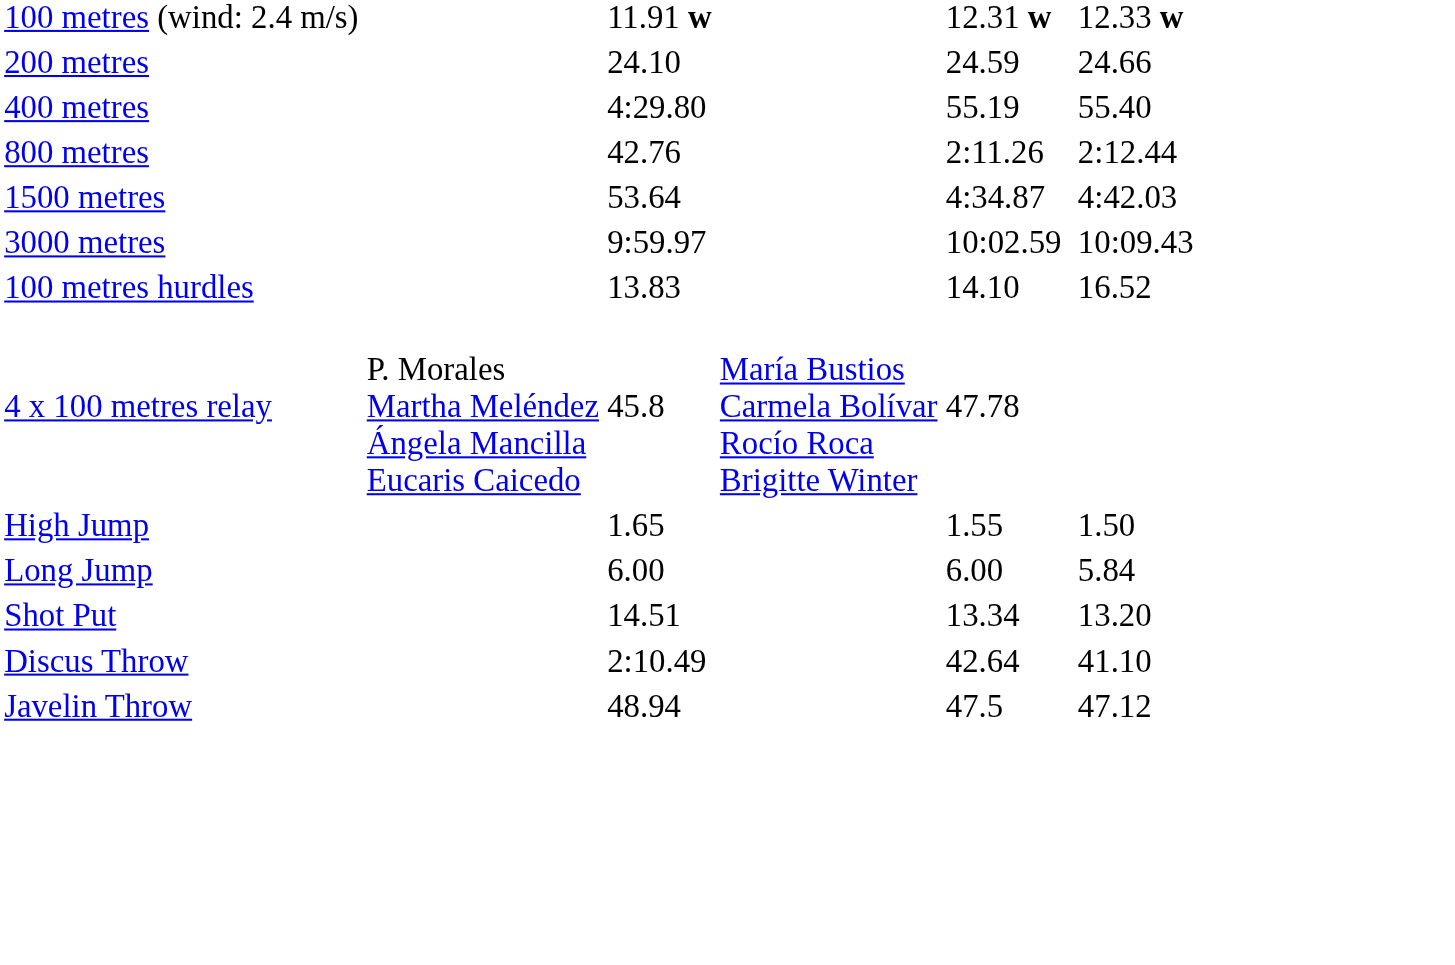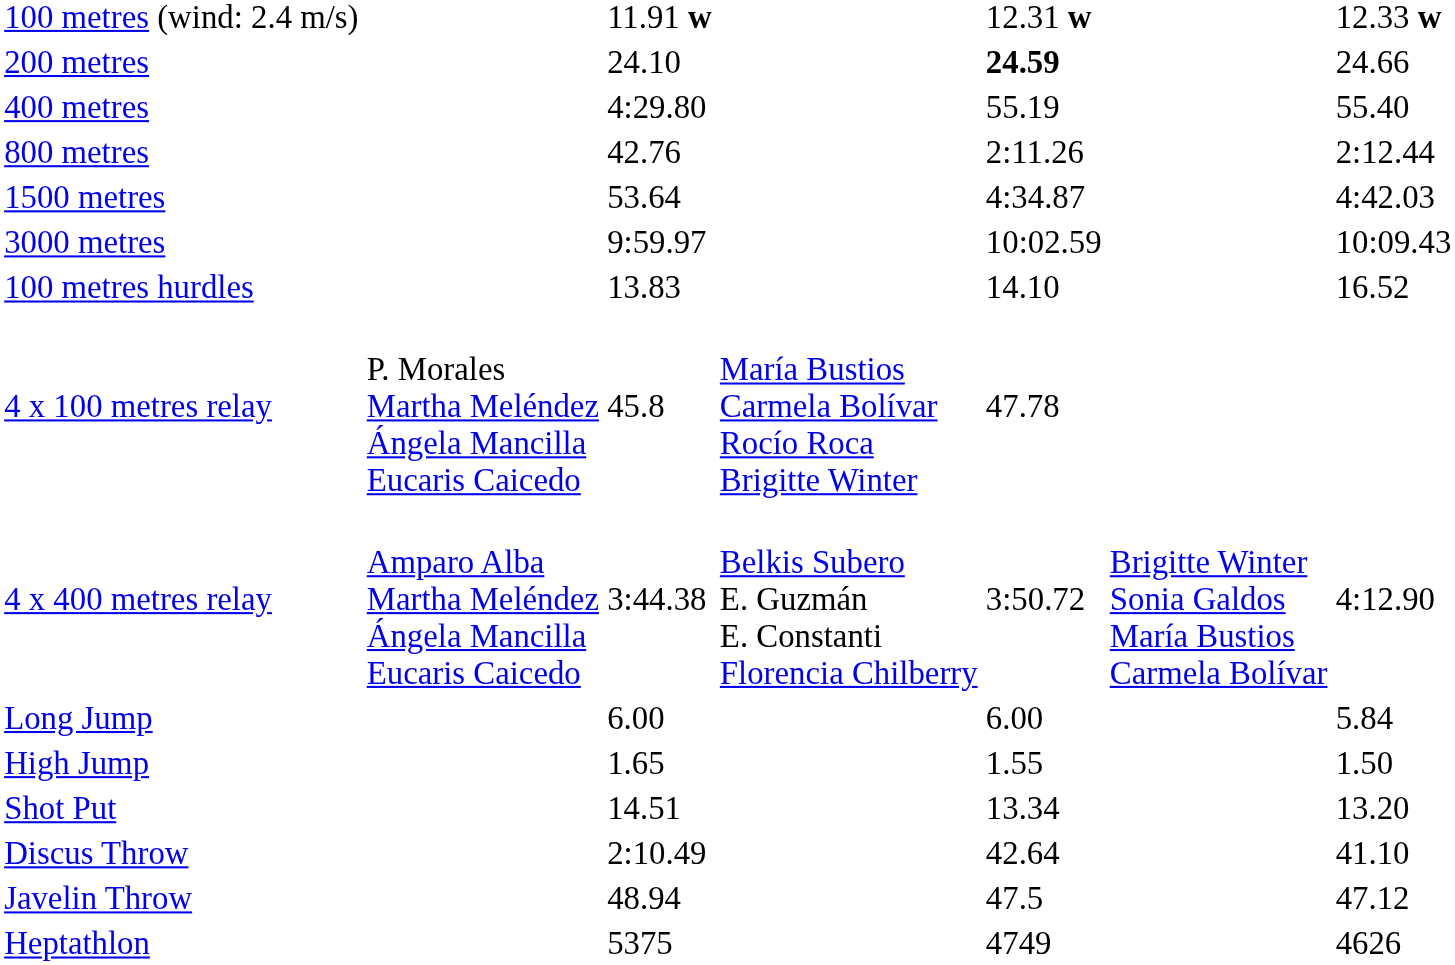200 metres | column 5: normal -> bold
+ row: 4 x 400 metres relay | Amparo Alba Martha Meléndez Ángela Mancilla Eucaris Caicedo | 3:44.38 | Belkis Subero E. Guzmán E. Constanti Florencia Chilberry | 3:50.72 | Brigitte Winter Sonia Galdos María Bustios Carmela Bolívar | 4:12.90
rows swapped: High Jump <-> Long Jump
+ row: Heptathlon | 5375 | 4749 | 4626
